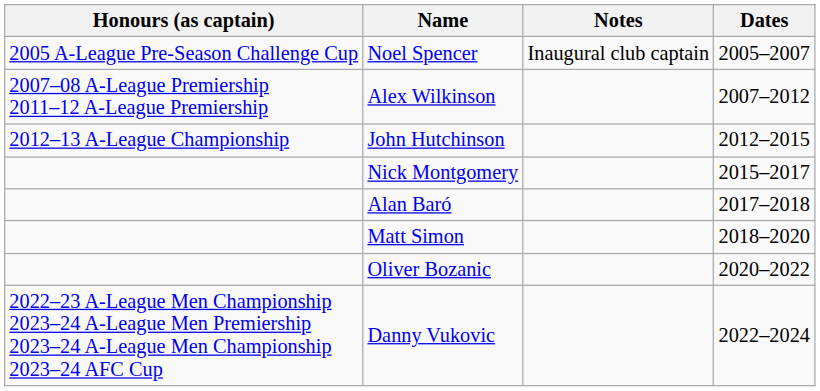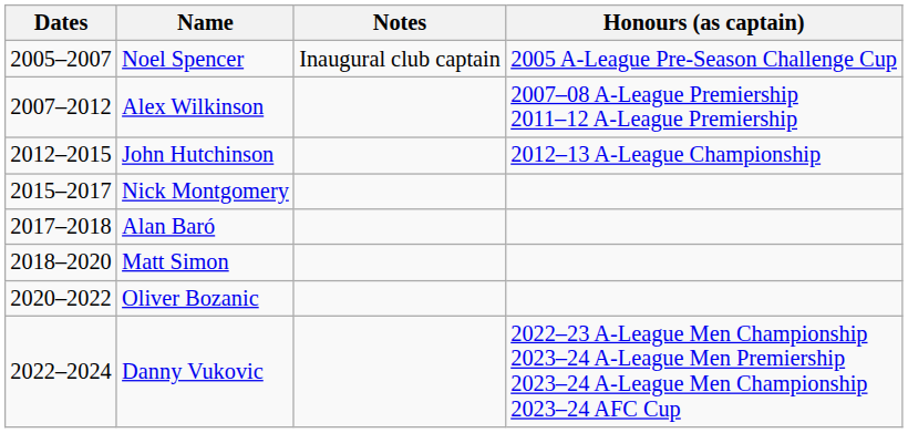columns swapped: Dates <-> Honours (as captain)
